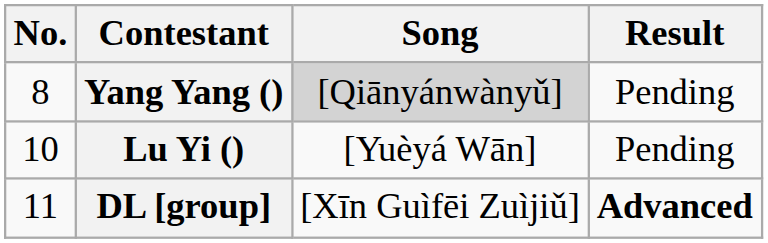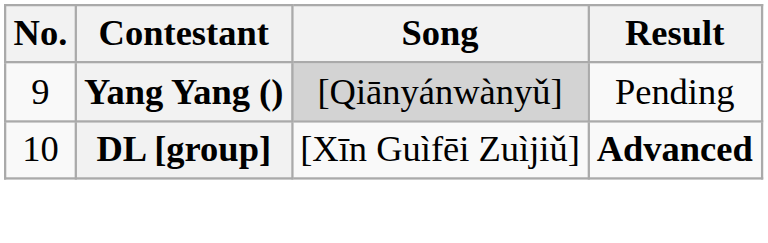Yang Yang () | No.: 8 -> 9
- row: 10 | Lu Yi () | [Yuèyá Wān] | Pending
DL [group] | No.: 11 -> 10
